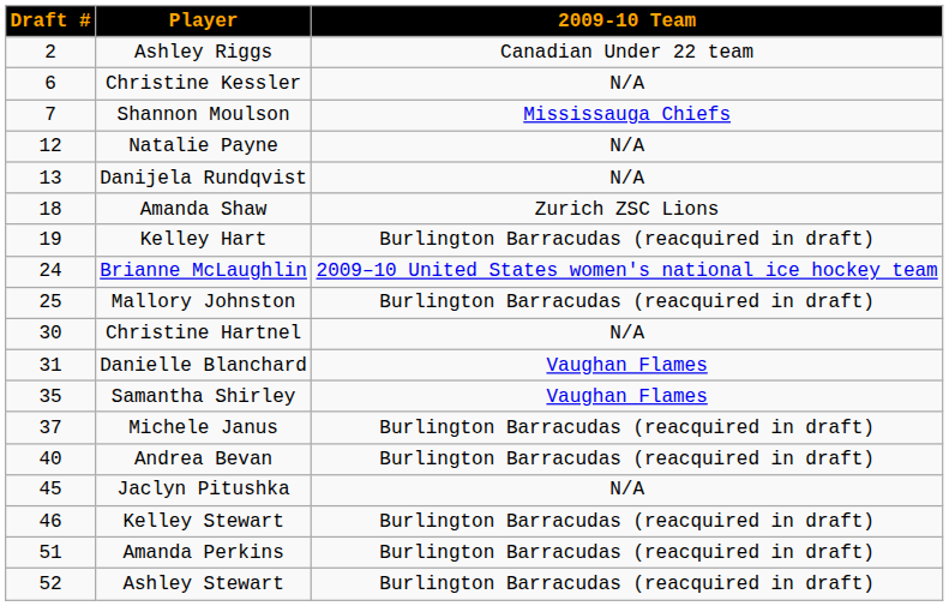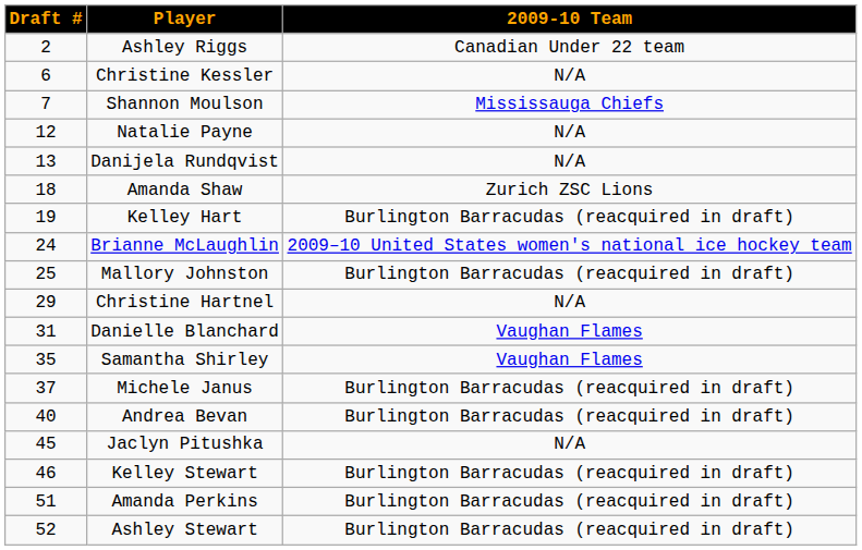Christine Hartnel | Draft #: 30 -> 29
